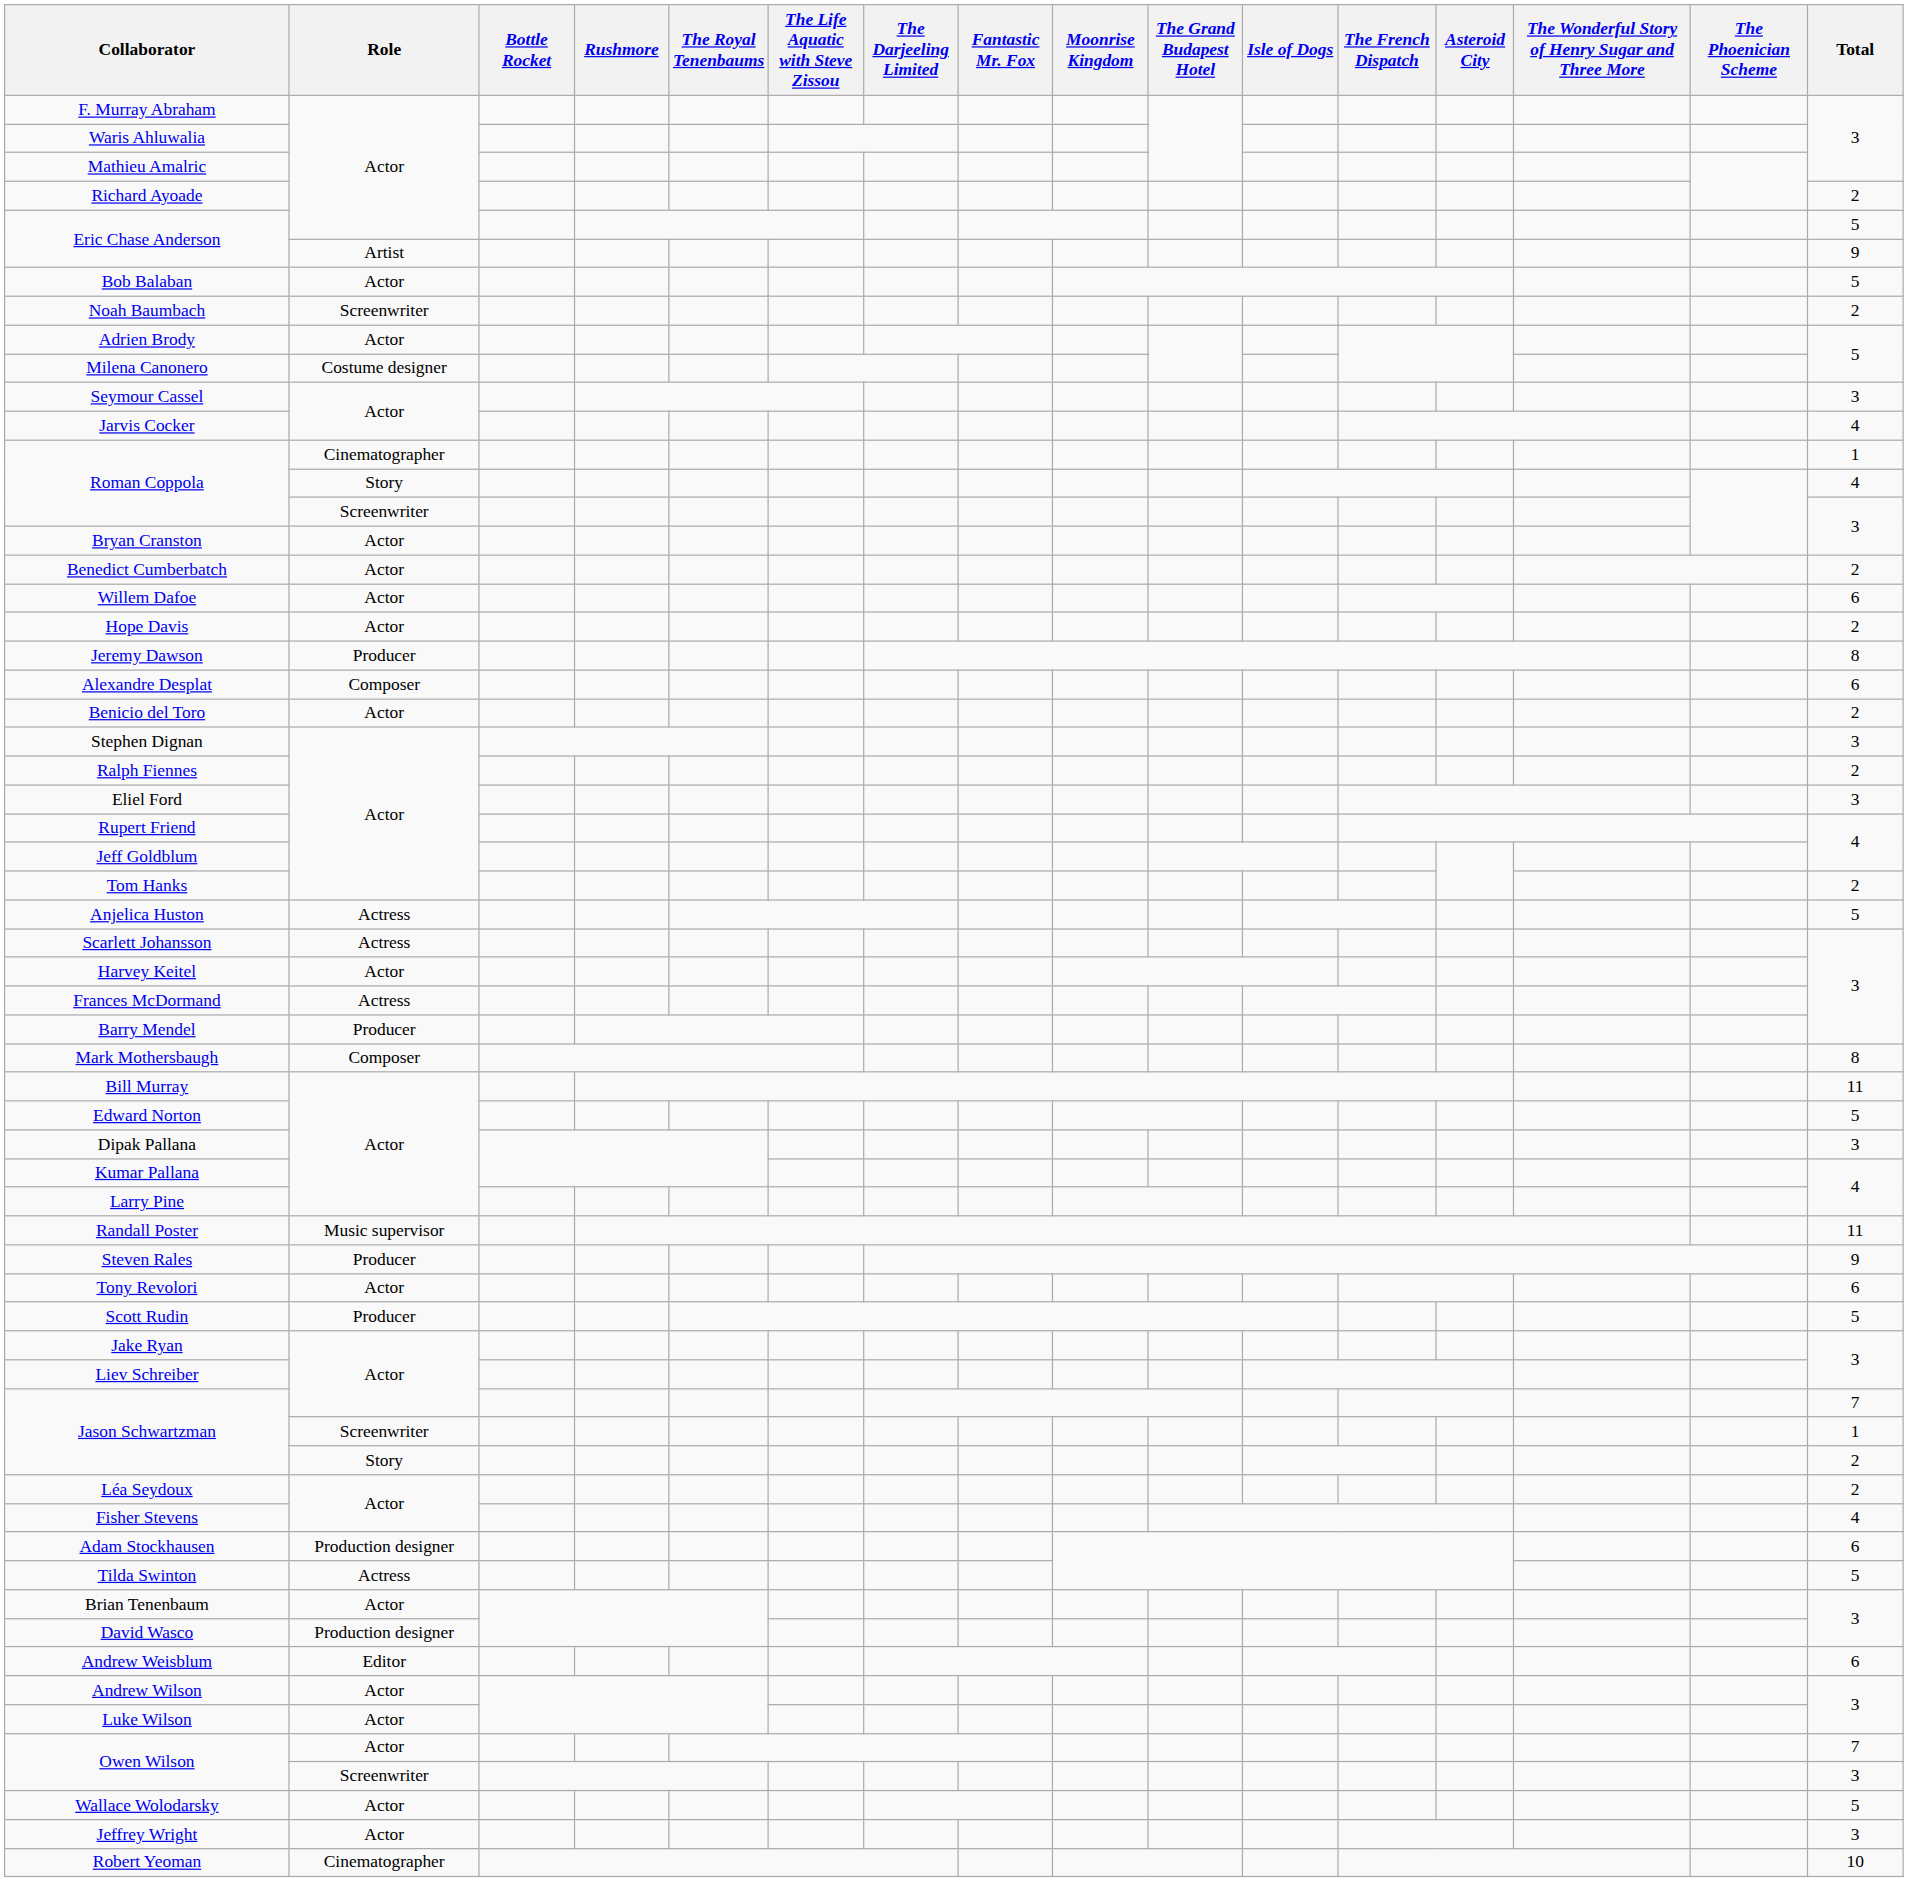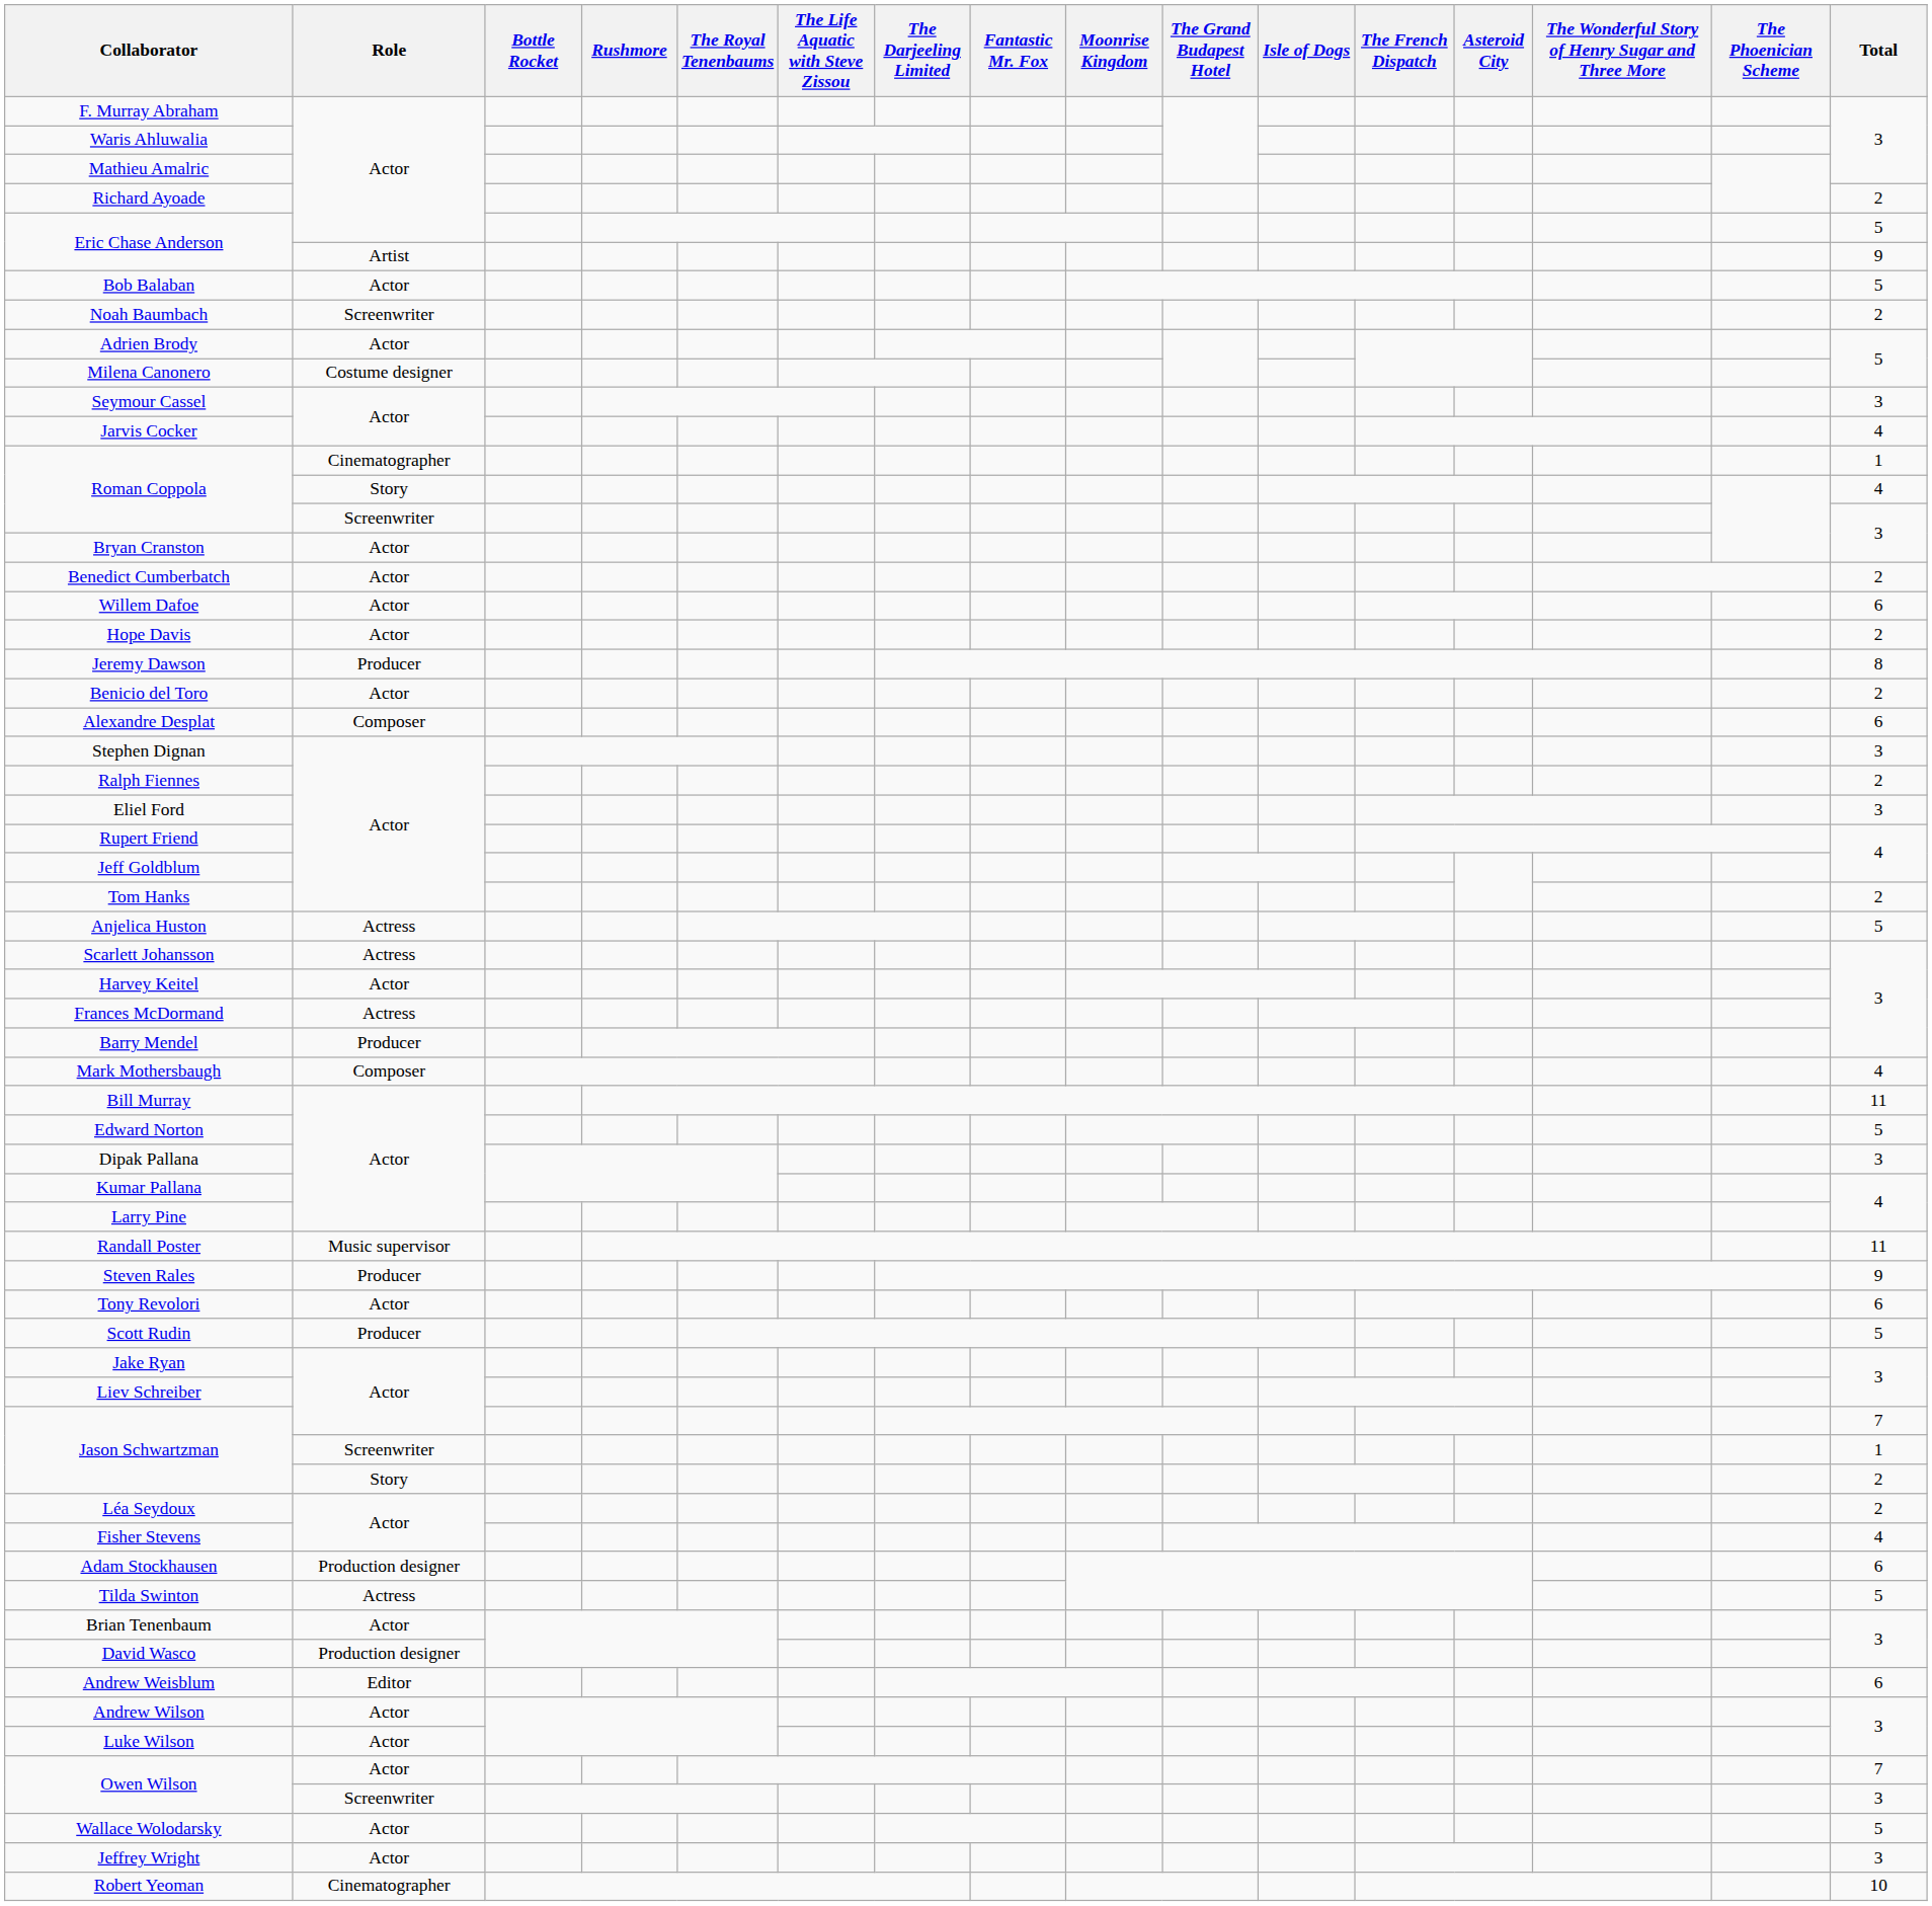rows swapped: Benicio del Toro <-> Alexandre Desplat
Mark Mothersbaugh | Total: 8 -> 4
